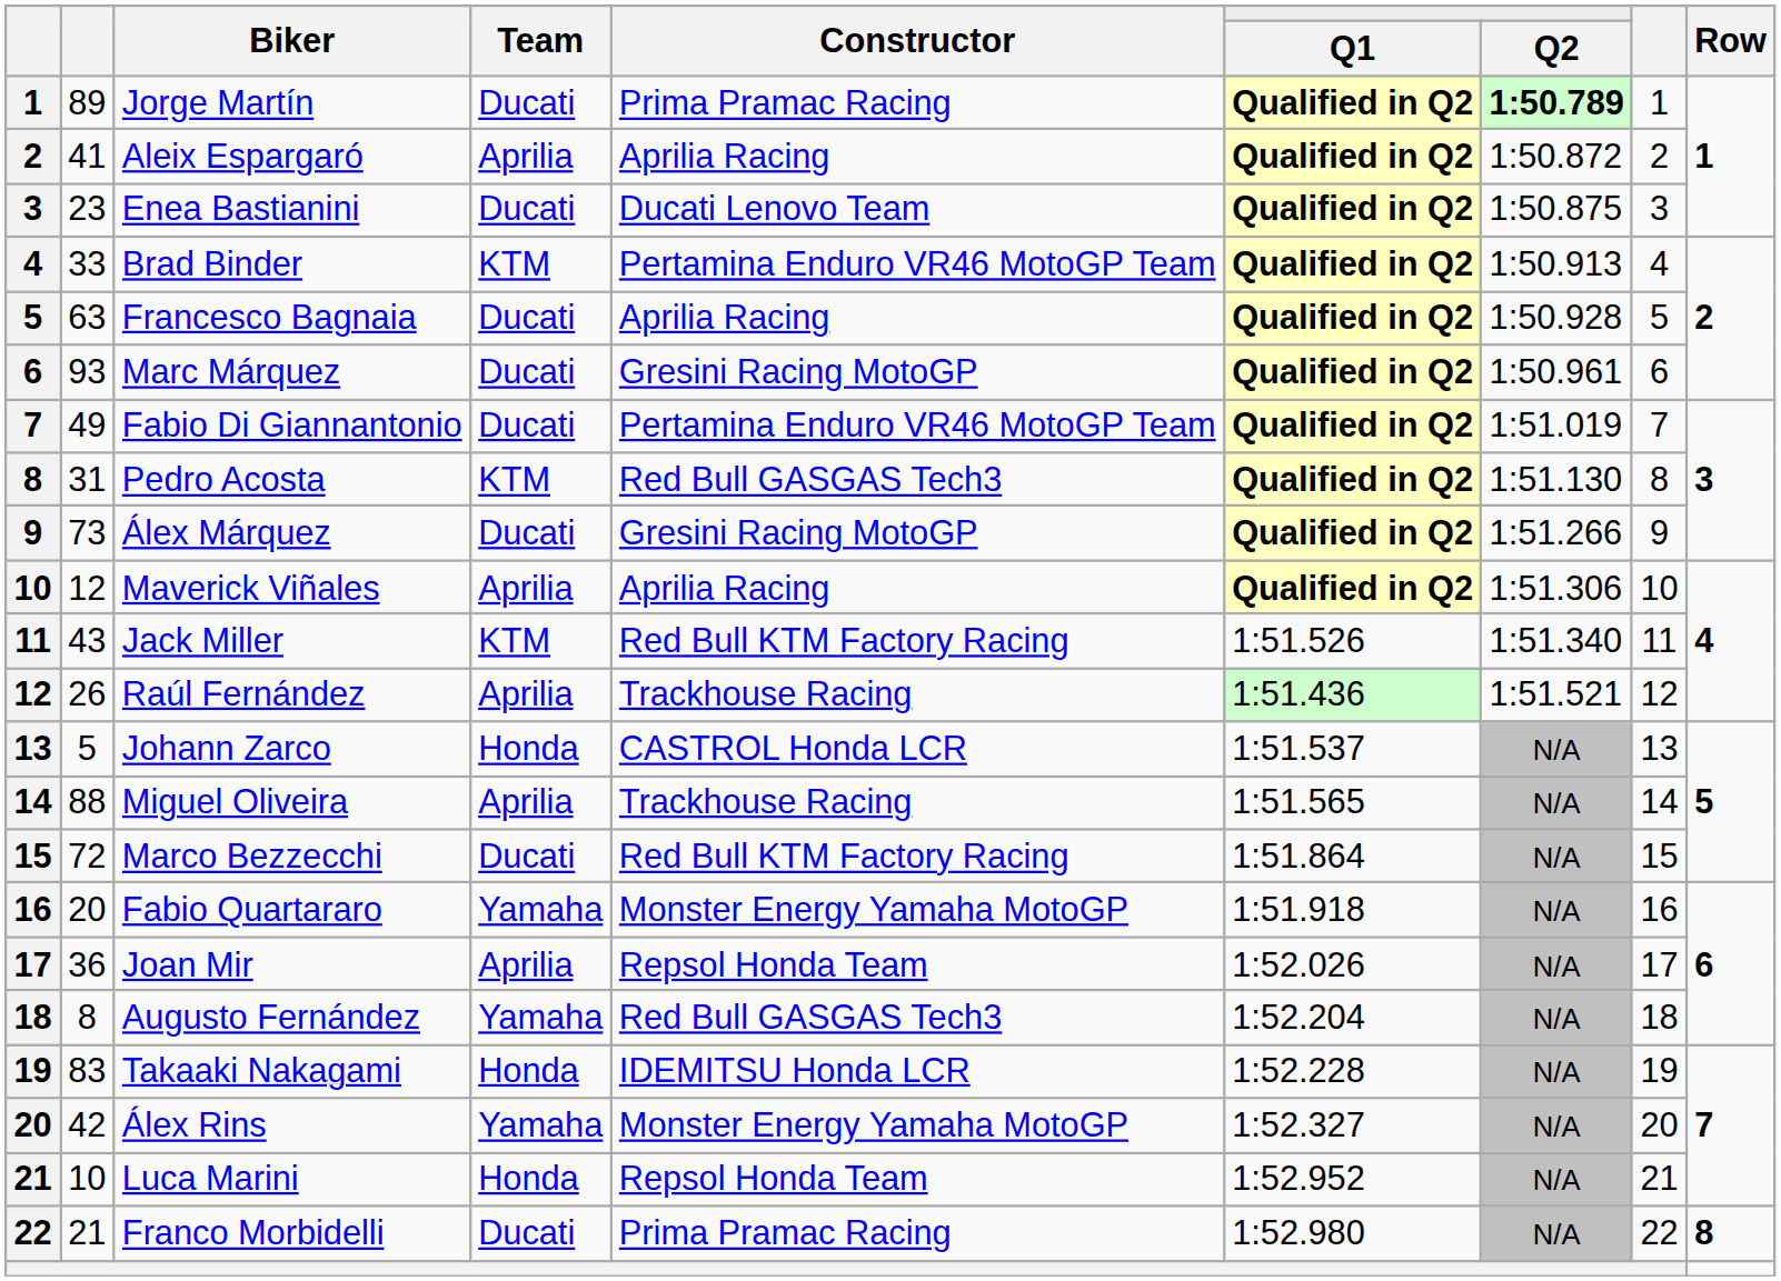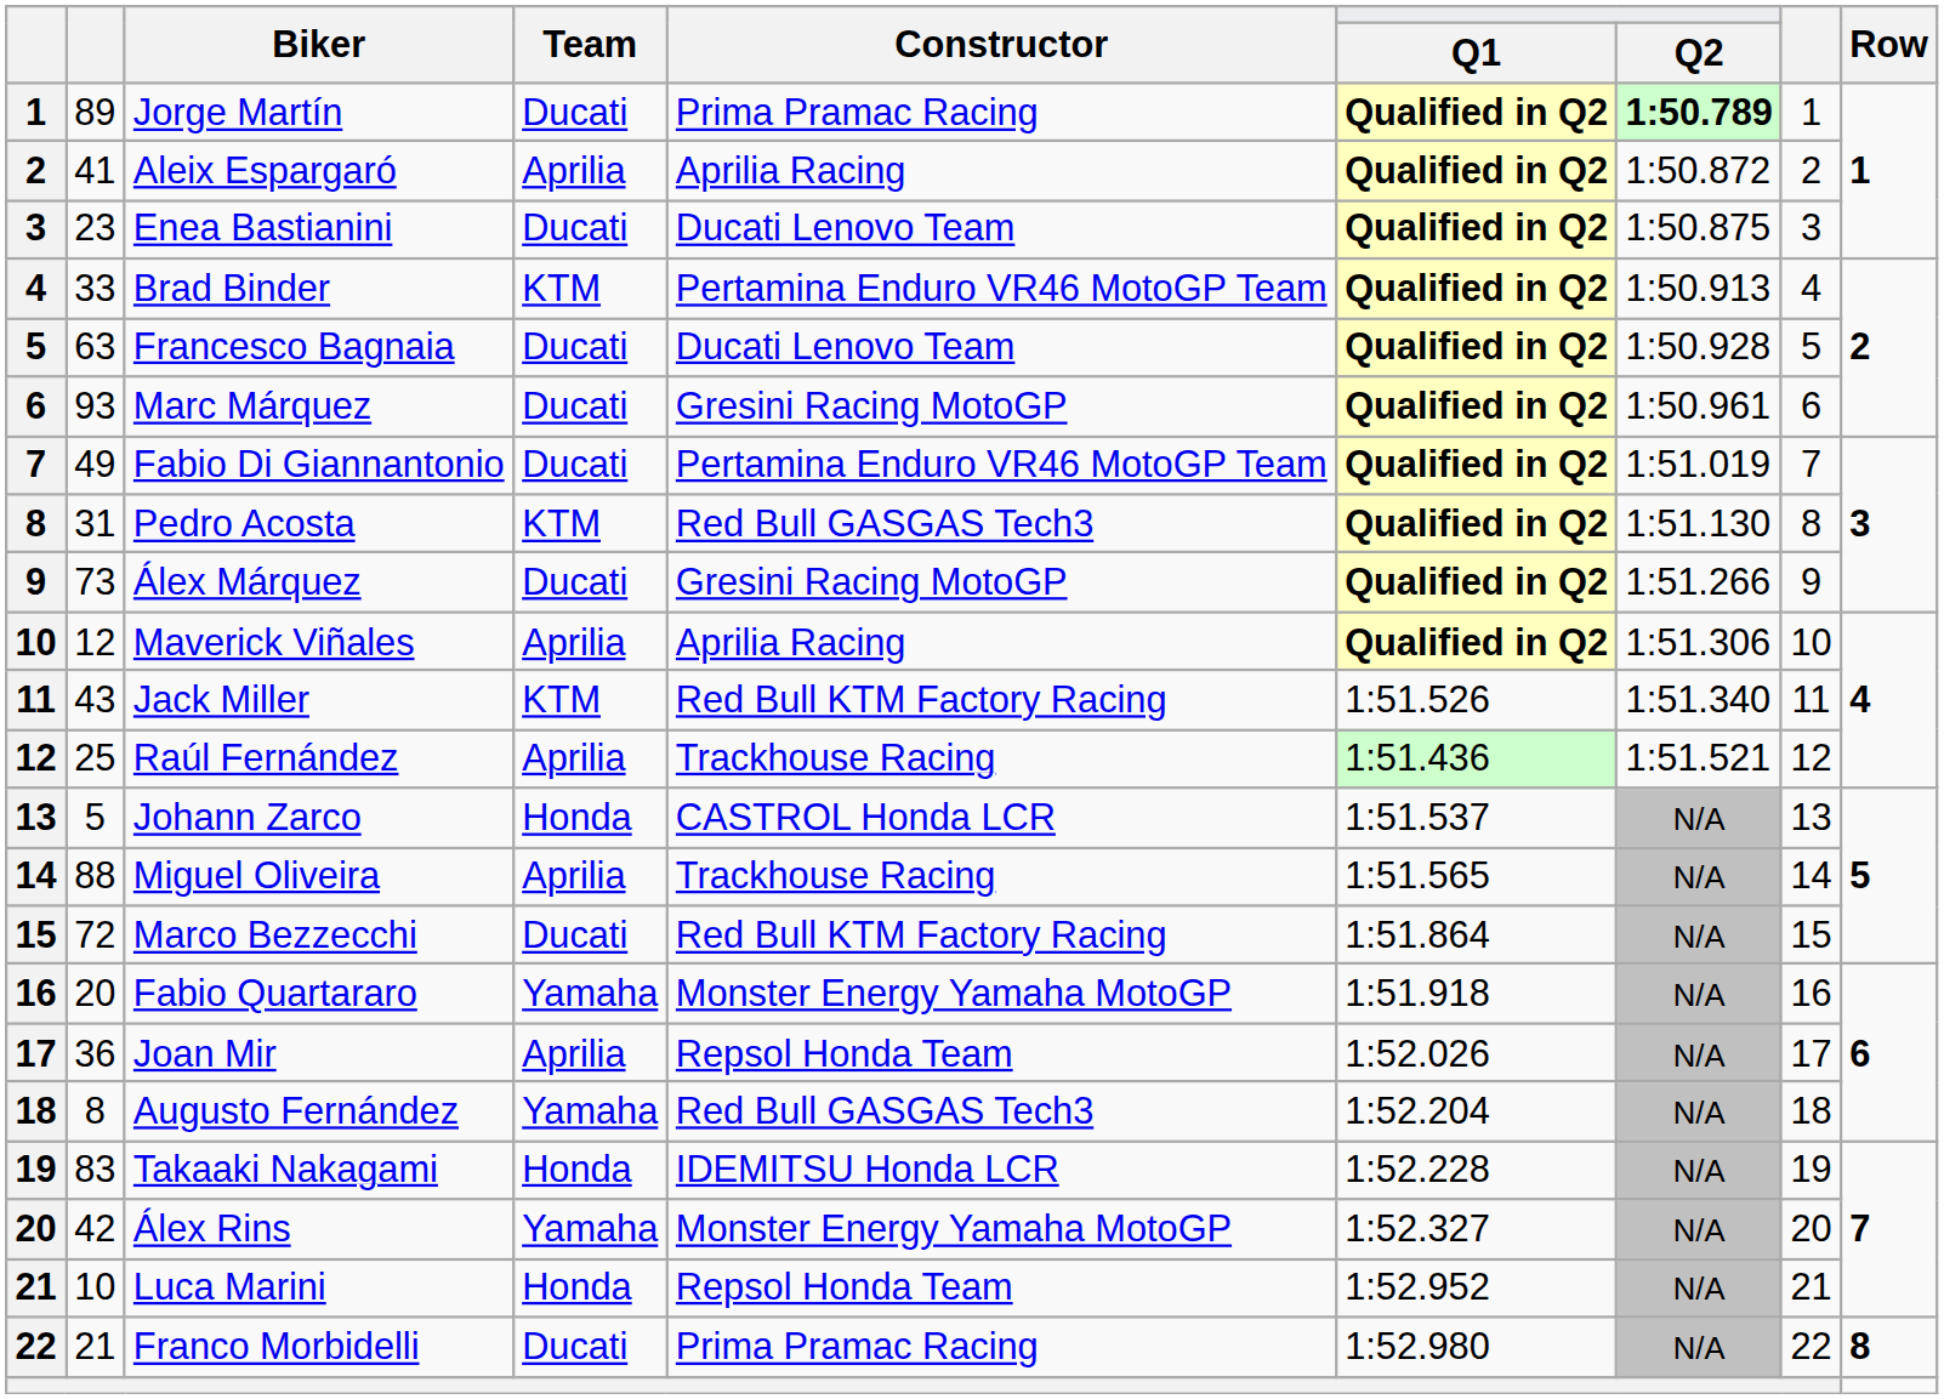Francesco Bagnaia | Constructor: Aprilia Racing -> Ducati Lenovo Team
Raúl Fernández | column 2: 26 -> 25
